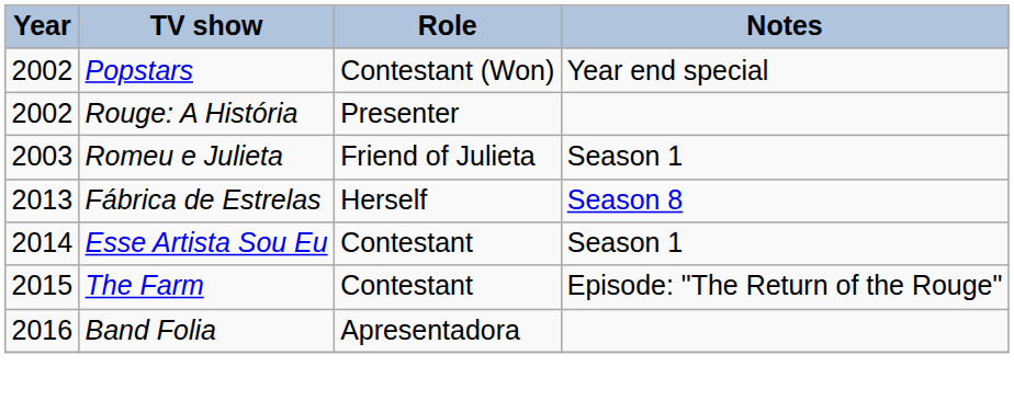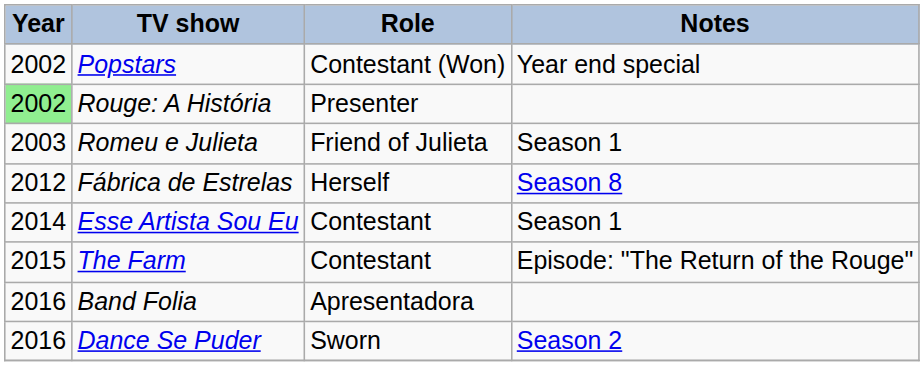Rouge: A História | Year: no background -> lightgreen background
Fábrica de Estrelas | Year: 2013 -> 2012
+ row: 2016 | Dance Se Puder | Sworn | Season 2
